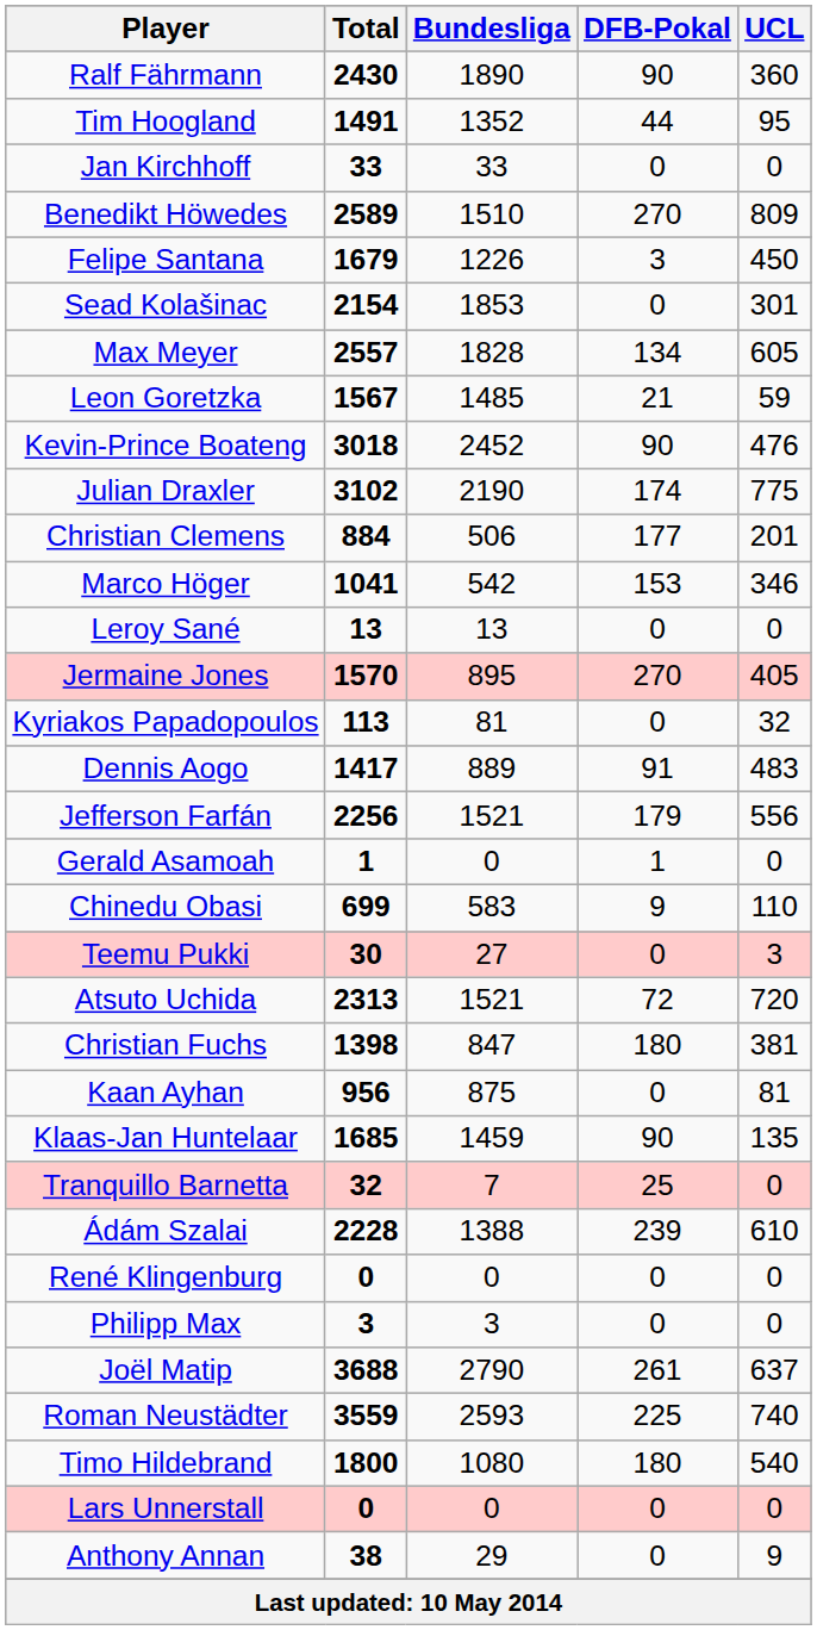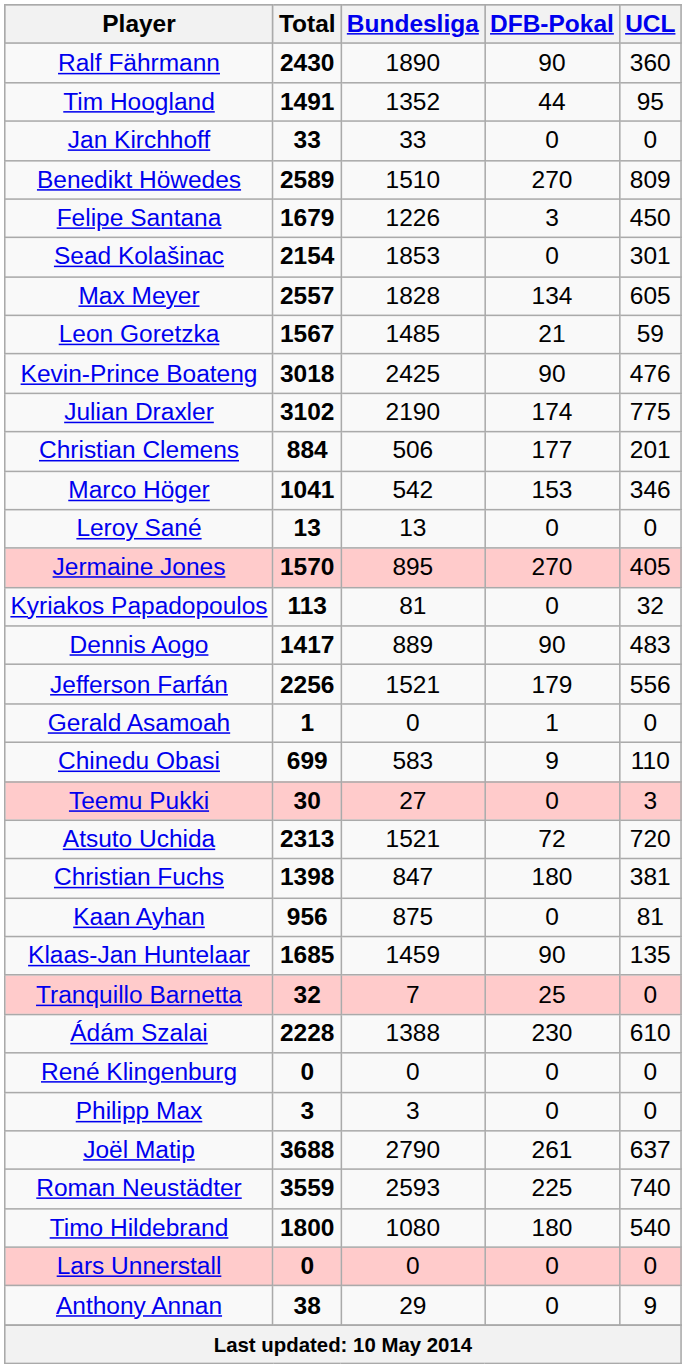Kevin-Prince Boateng | Bundesliga: 2452 -> 2425
Dennis Aogo | DFB-Pokal: 91 -> 90
Ádám Szalai | DFB-Pokal: 239 -> 230
